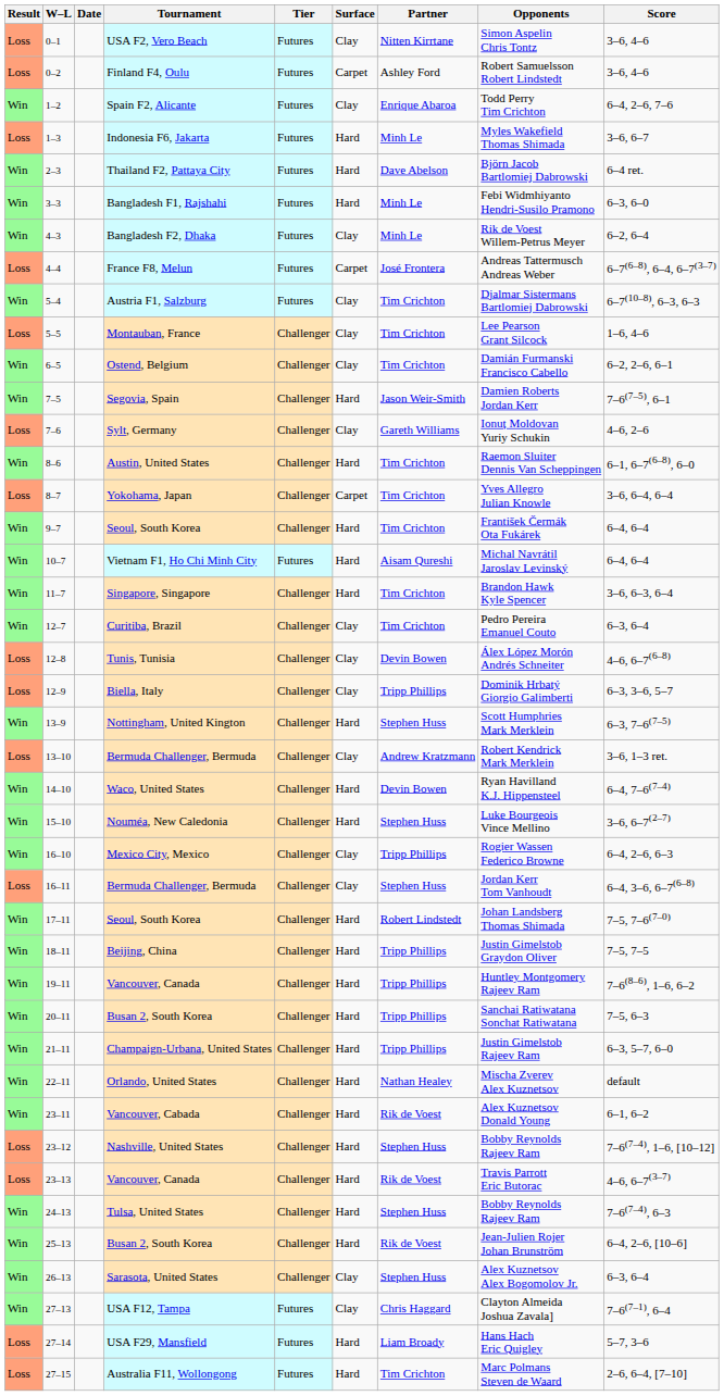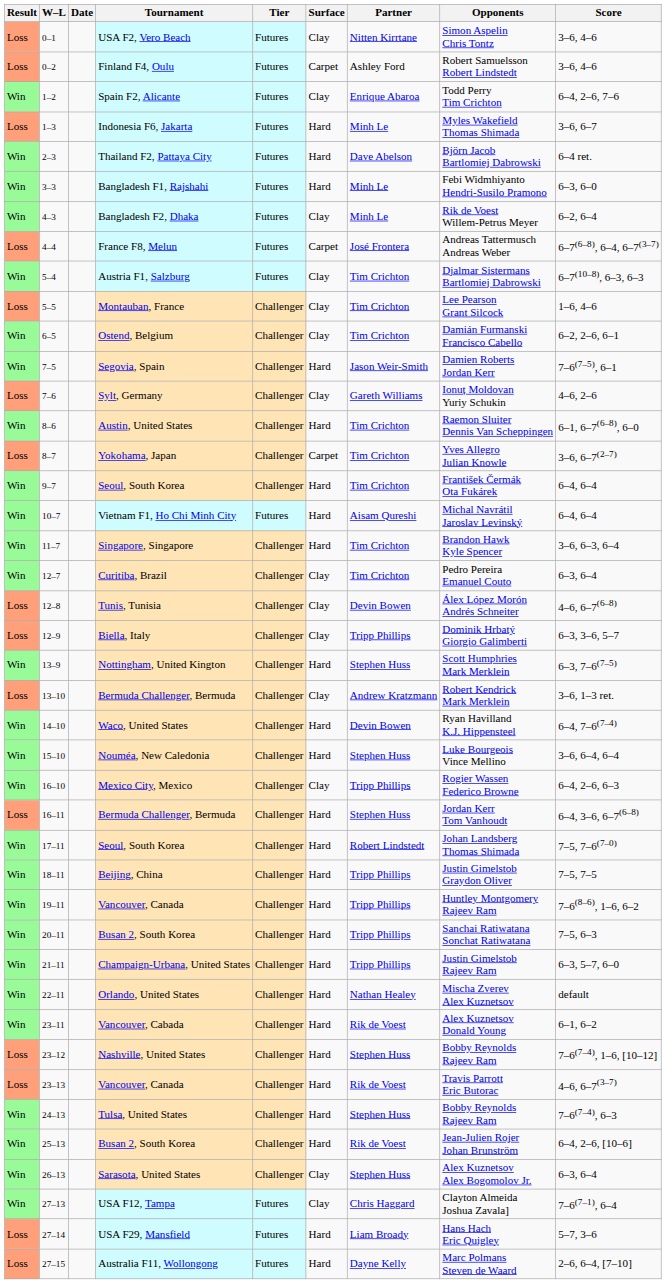Yokohama, Japan | Score: 3–6, 6–4, 6–4 -> 3–6, 6–7(2–7)
Nouméa, New Caledonia | Score: 3–6, 6–7(2–7) -> 3–6, 6–4, 6–4
16–11 / Bermuda Challenger, Bermuda | Surface: Clay -> Hard
Australia F11, Wollongong | Partner: Tim Crichton -> Dayne Kelly
